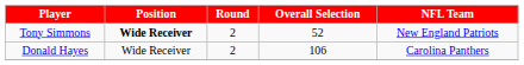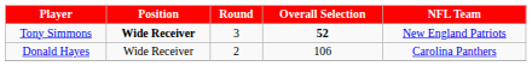Tony Simmons | Round: 2 -> 3
Tony Simmons | Overall Selection: normal -> bold
